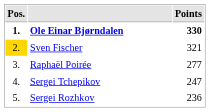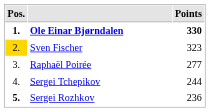Sven Fischer | Points: 321 -> 323
Sergei Tchepikov | Points: 247 -> 244
Sergei Rozhkov | Pos.: normal -> bold
